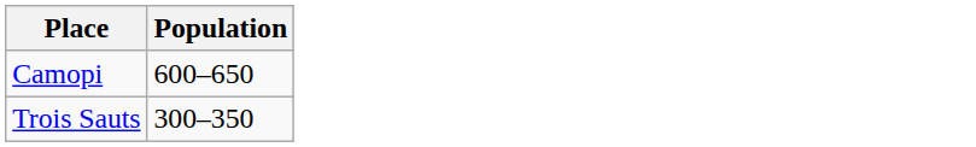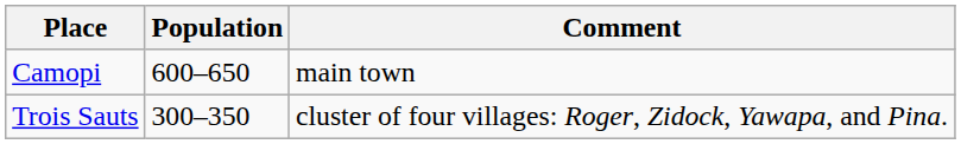+ column: Comment | main town | cluster of four villages: Roger, Zidock, Yawapa, and Pina.
